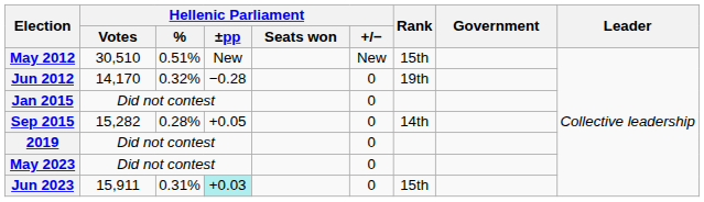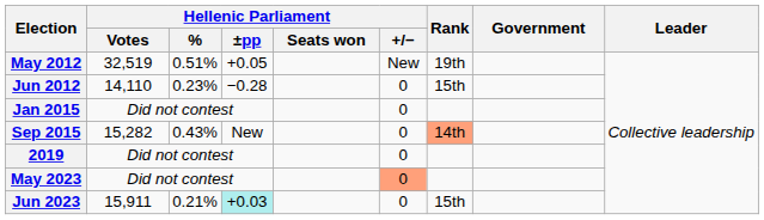May 2012 | Hellenic Parliament / Votes: 30,510 -> 32,519
May 2012 | Hellenic Parliament / ±pp: New -> +0.05
May 2012 | Rank: 15th -> 19th
Jun 2012 | Hellenic Parliament / Votes: 14,170 -> 14,110
Jun 2012 | Hellenic Parliament / %: 0.32% -> 0.23%
Jun 2012 | Rank: 19th -> 15th
Sep 2015 | Hellenic Parliament / %: 0.28% -> 0.43%
Sep 2015 | Hellenic Parliament / ±pp: +0.05 -> New
Sep 2015 | Rank: no background -> lightsalmon background
May 2023 | Hellenic Parliament / +/−: no background -> lightsalmon background
Jun 2023 | Hellenic Parliament / %: 0.31% -> 0.21%
